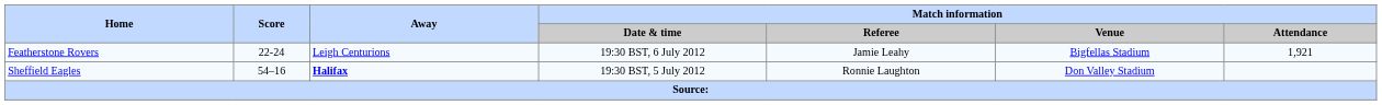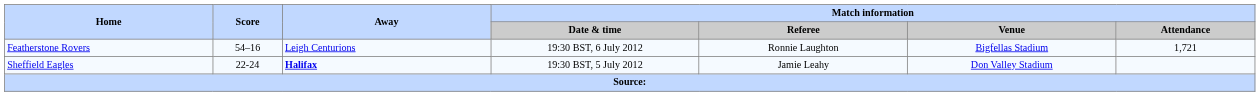Featherstone Rovers | Score: 22-24 -> 54–16
Featherstone Rovers | Match information / Referee: Jamie Leahy -> Ronnie Laughton
Featherstone Rovers | Match information / Attendance: 1,921 -> 1,721
Sheffield Eagles | Score: 54–16 -> 22-24
Sheffield Eagles | Match information / Referee: Ronnie Laughton -> Jamie Leahy
